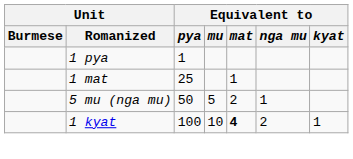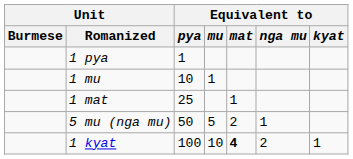+ row: 1 mu | 10 | 1
